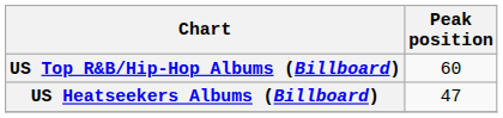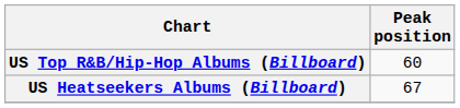US Heatseekers Albums (Billboard) | Peak position: 47 -> 67
